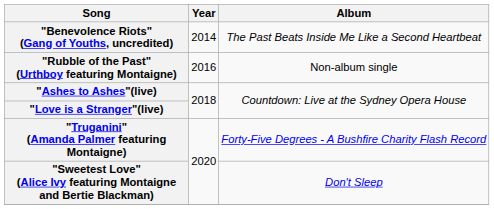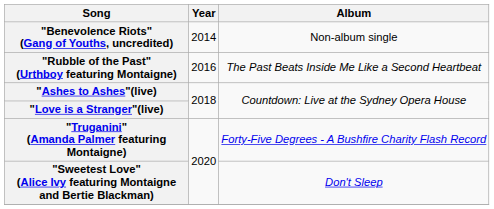"Benevolence Riots" (Gang of Youths, uncredited) | Album: The Past Beats Inside Me Like a Second Heartbeat -> Non-album single
"Rubble of the Past" (Urthboy featuring Montaigne) | Album: Non-album single -> The Past Beats Inside Me Like a Second Heartbeat
